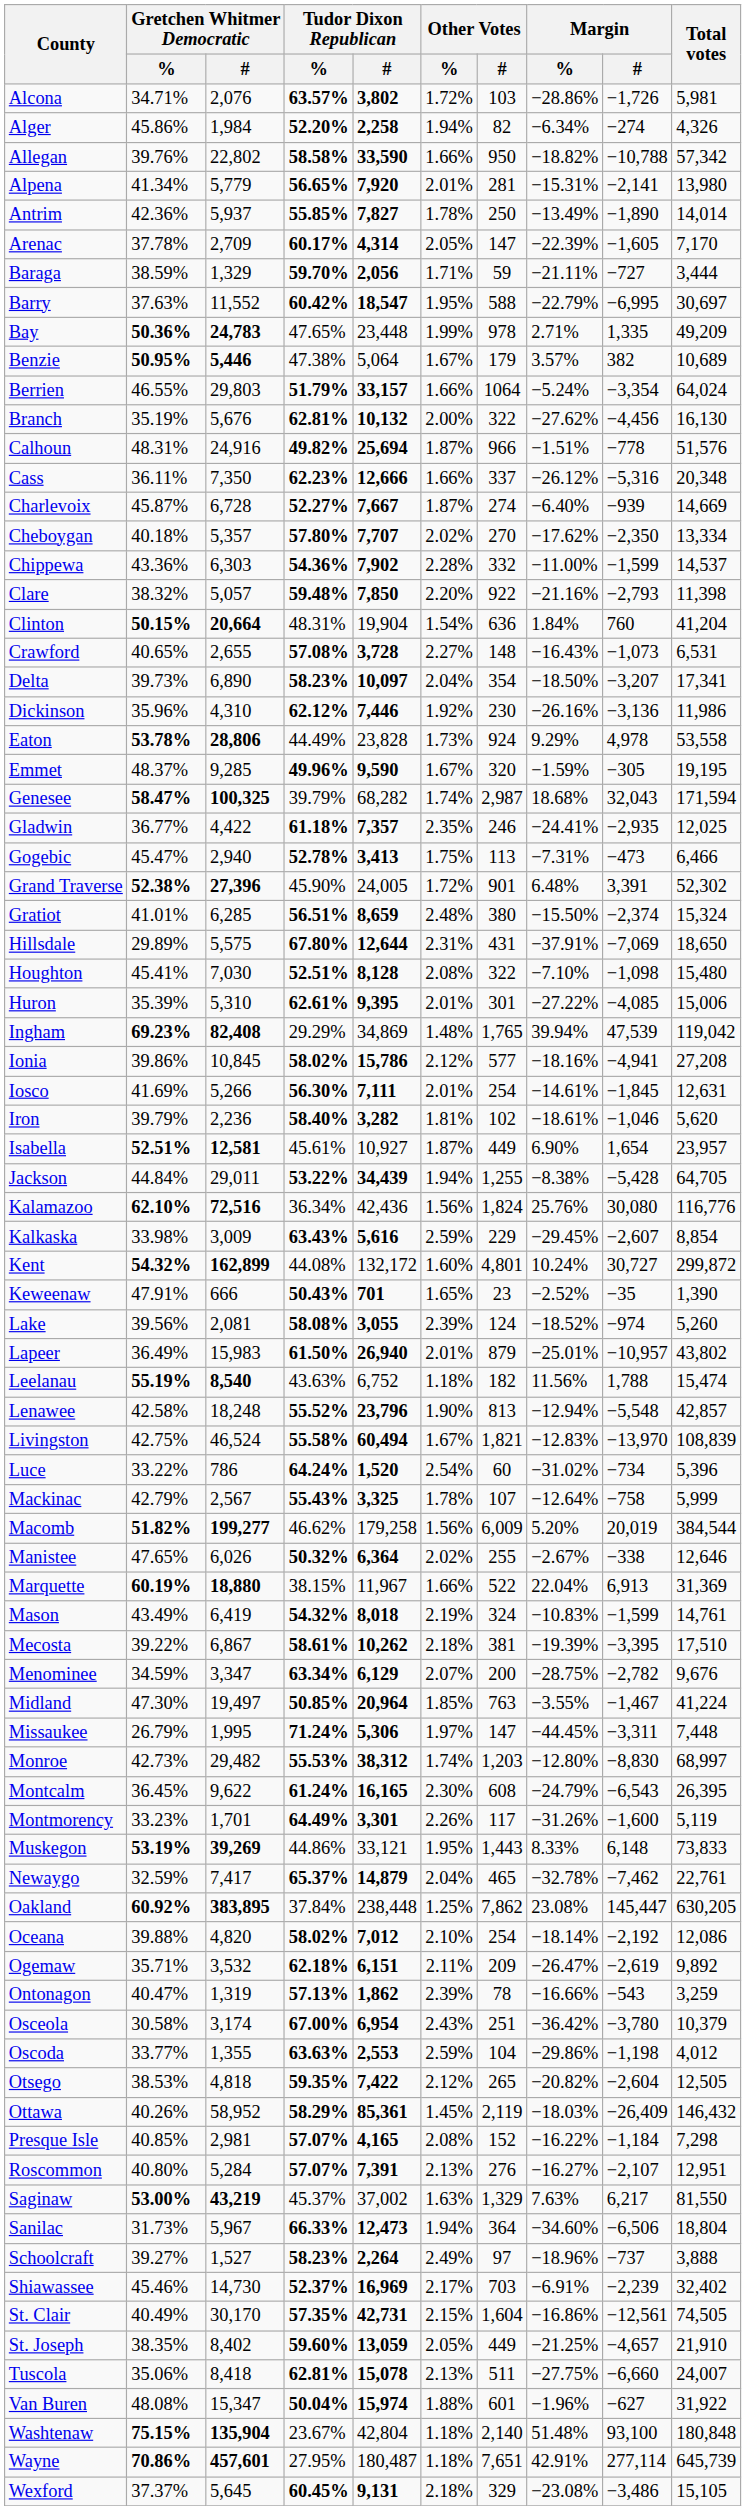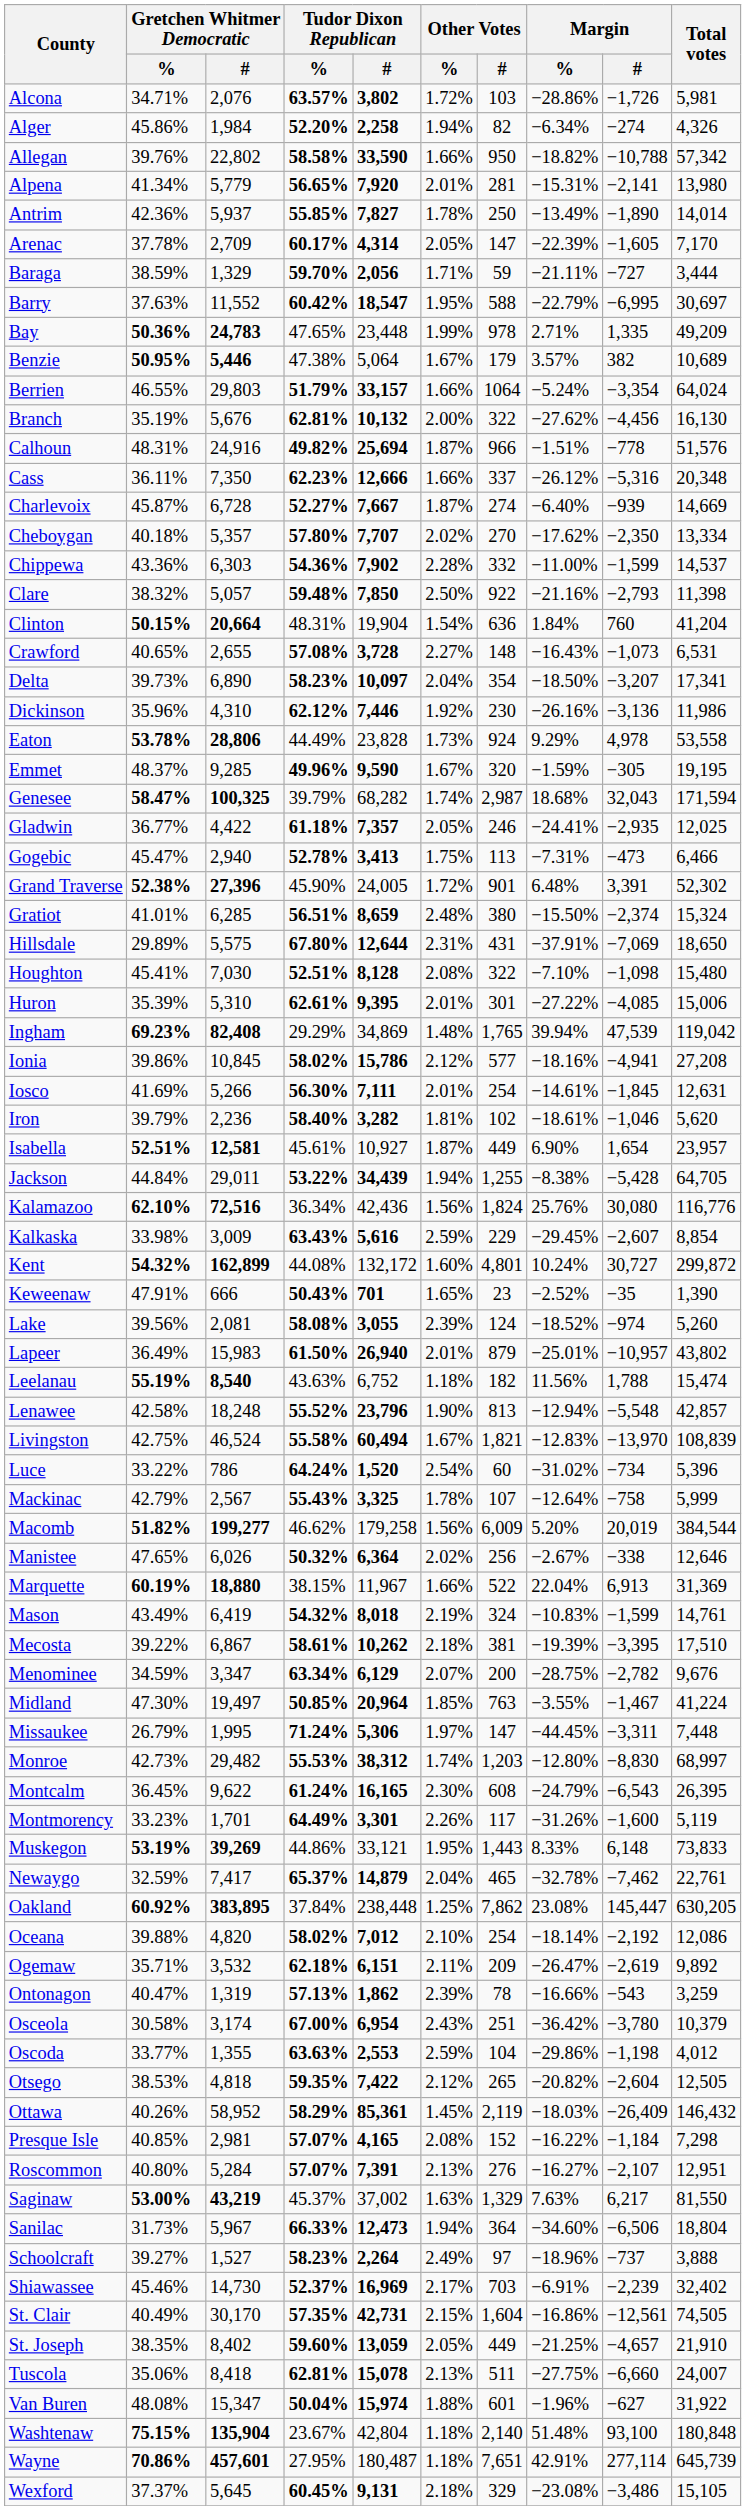Clare | Other Votes / %: 2.20% -> 2.50%
Gladwin | Other Votes / %: 2.35% -> 2.05%
Manistee | Other Votes / #: 255 -> 256
